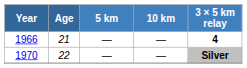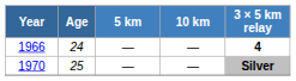1966 | Age: 21 -> 24
1970 | Age: 22 -> 25
